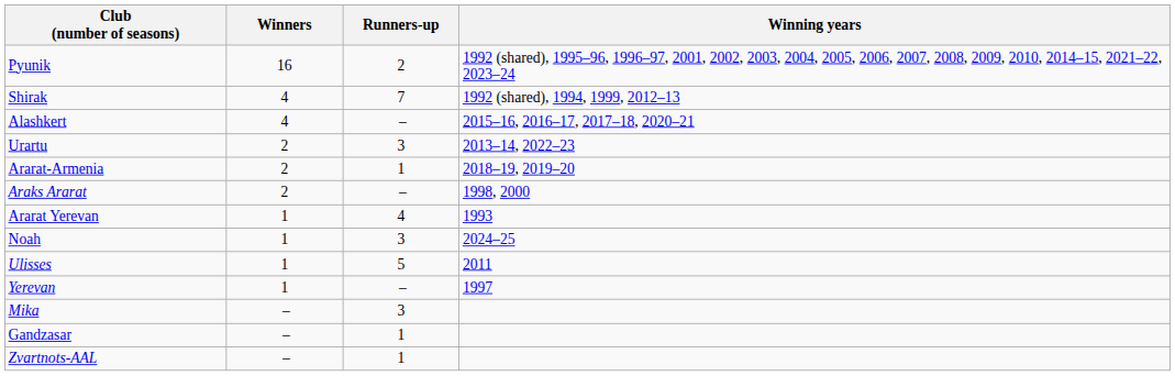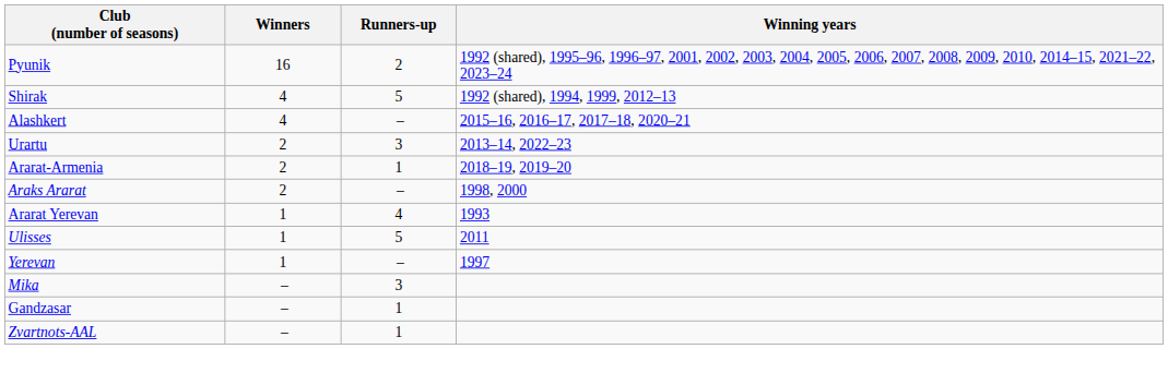Shirak | Runners-up: 7 -> 5
- row: Noah | 1 | 3 | 2024–25
